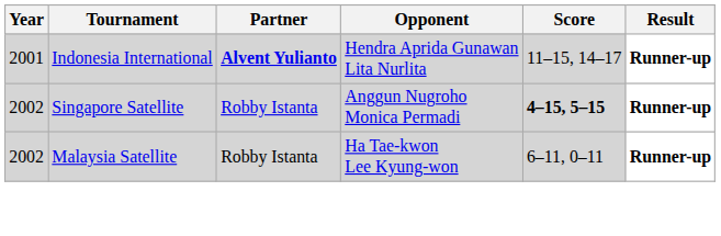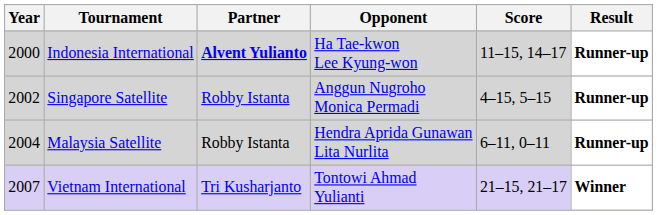Indonesia International | Year: 2001 -> 2000
Indonesia International | Opponent: Hendra Aprida Gunawan Lita Nurlita -> Ha Tae-kwon Lee Kyung-won
Singapore Satellite | Score: bold -> normal
Malaysia Satellite | Year: 2002 -> 2004
Malaysia Satellite | Opponent: Ha Tae-kwon Lee Kyung-won -> Hendra Aprida Gunawan Lita Nurlita
+ row: 2007 | Vietnam International | Tri Kusharjanto | Tontowi Ahmad Yulianti | 21–15, 21–17 | Winner
